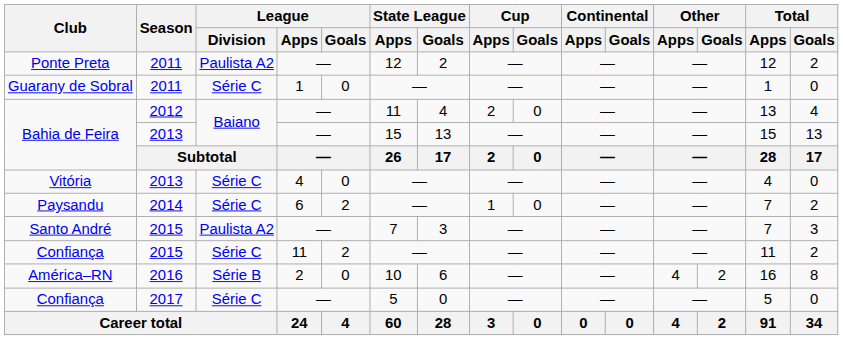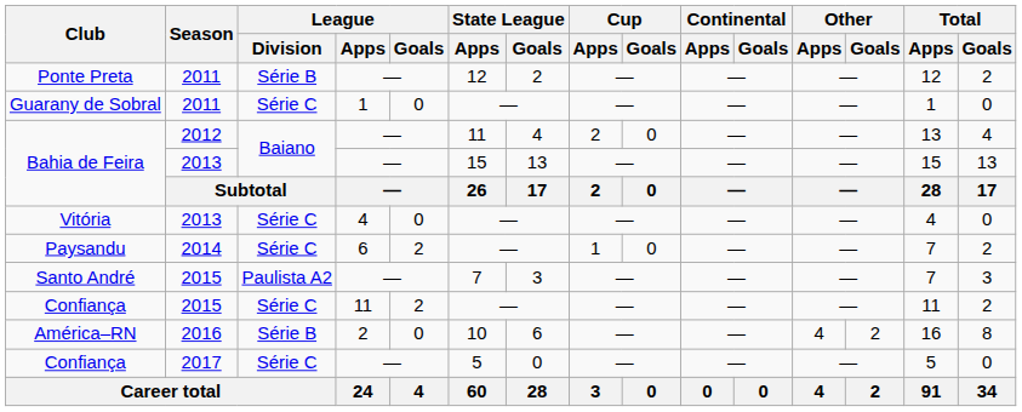Ponte Preta | League / Division: Paulista A2 -> Série B
